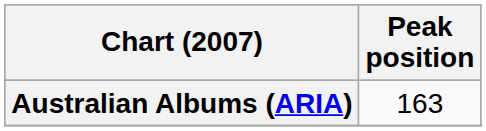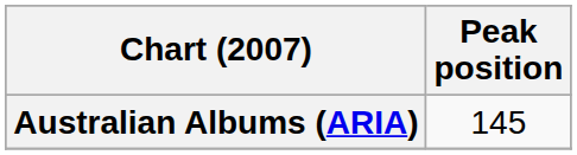Australian Albums (ARIA) | Peak position: 163 -> 145
